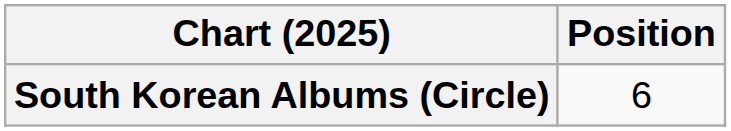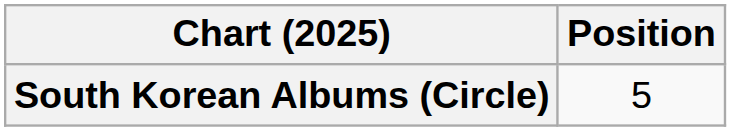South Korean Albums (Circle) | Position: 6 -> 5
